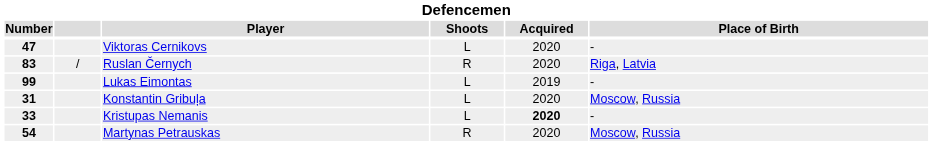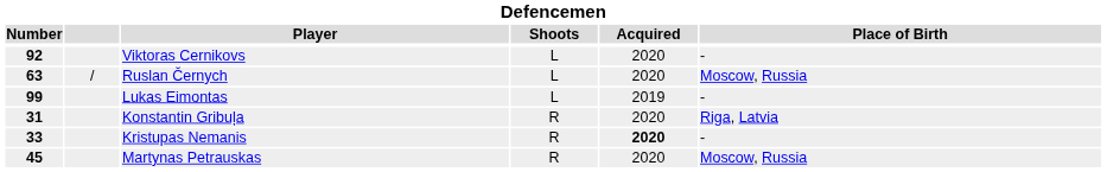Viktoras Cernikovs | Number: 47 -> 92
Ruslan Černych | Number: 83 -> 63
Ruslan Černych | Shoots: R -> L
Ruslan Černych | Place of Birth: Riga, Latvia -> Moscow, Russia
Konstantin Gribuļa | Shoots: L -> R
Konstantin Gribuļa | Place of Birth: Moscow, Russia -> Riga, Latvia
Kristupas Nemanis | Shoots: L -> R
Martynas Petrauskas | Number: 54 -> 45
